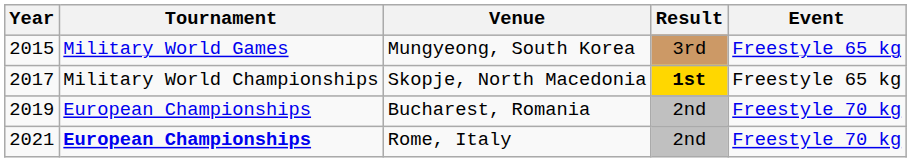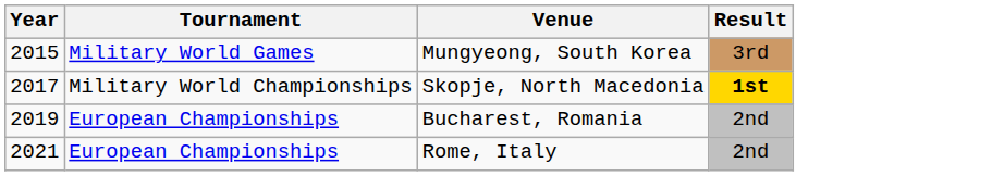- column: Event | Freestyle 65 kg | Freestyle 65 kg | Freestyle 70 kg | Freestyle 70 kg
Rome, Italy | Tournament: bold -> normal
